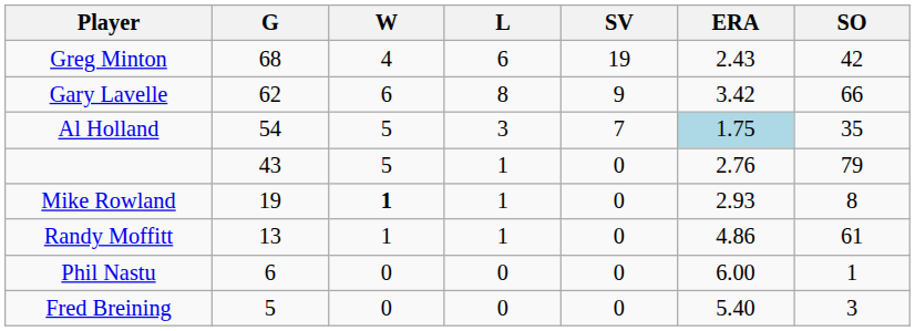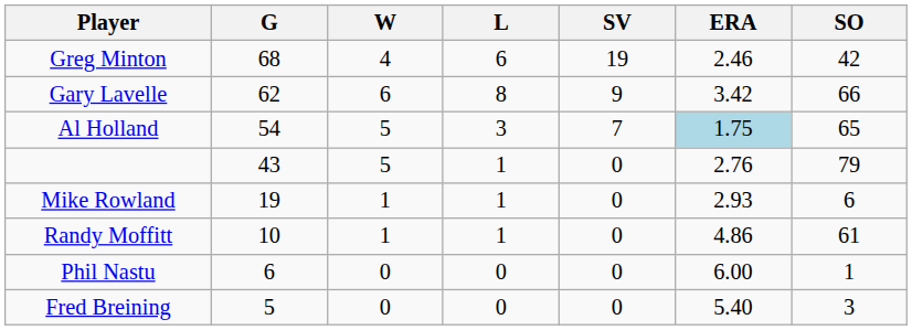Greg Minton | ERA: 2.43 -> 2.46
Al Holland | SO: 35 -> 65
Mike Rowland | W: bold -> normal
Mike Rowland | SO: 8 -> 6
Randy Moffitt | G: 13 -> 10
